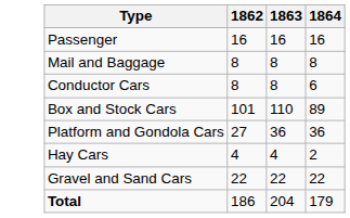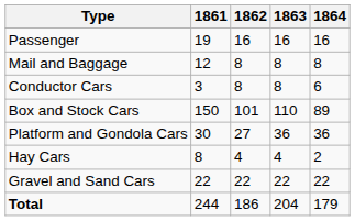+ column: 1861 | 19 | 12 | 3 | 150 | 30 | 8 | 22 | 244
